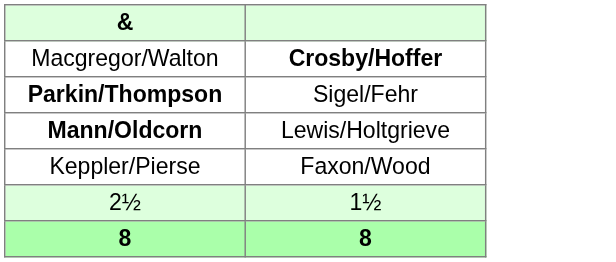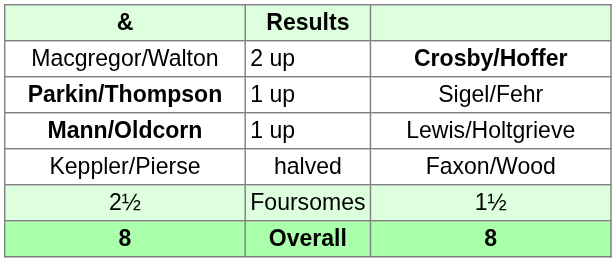+ column: Results | 2 up | 1 up | 1 up | halved | Foursomes | Overall
